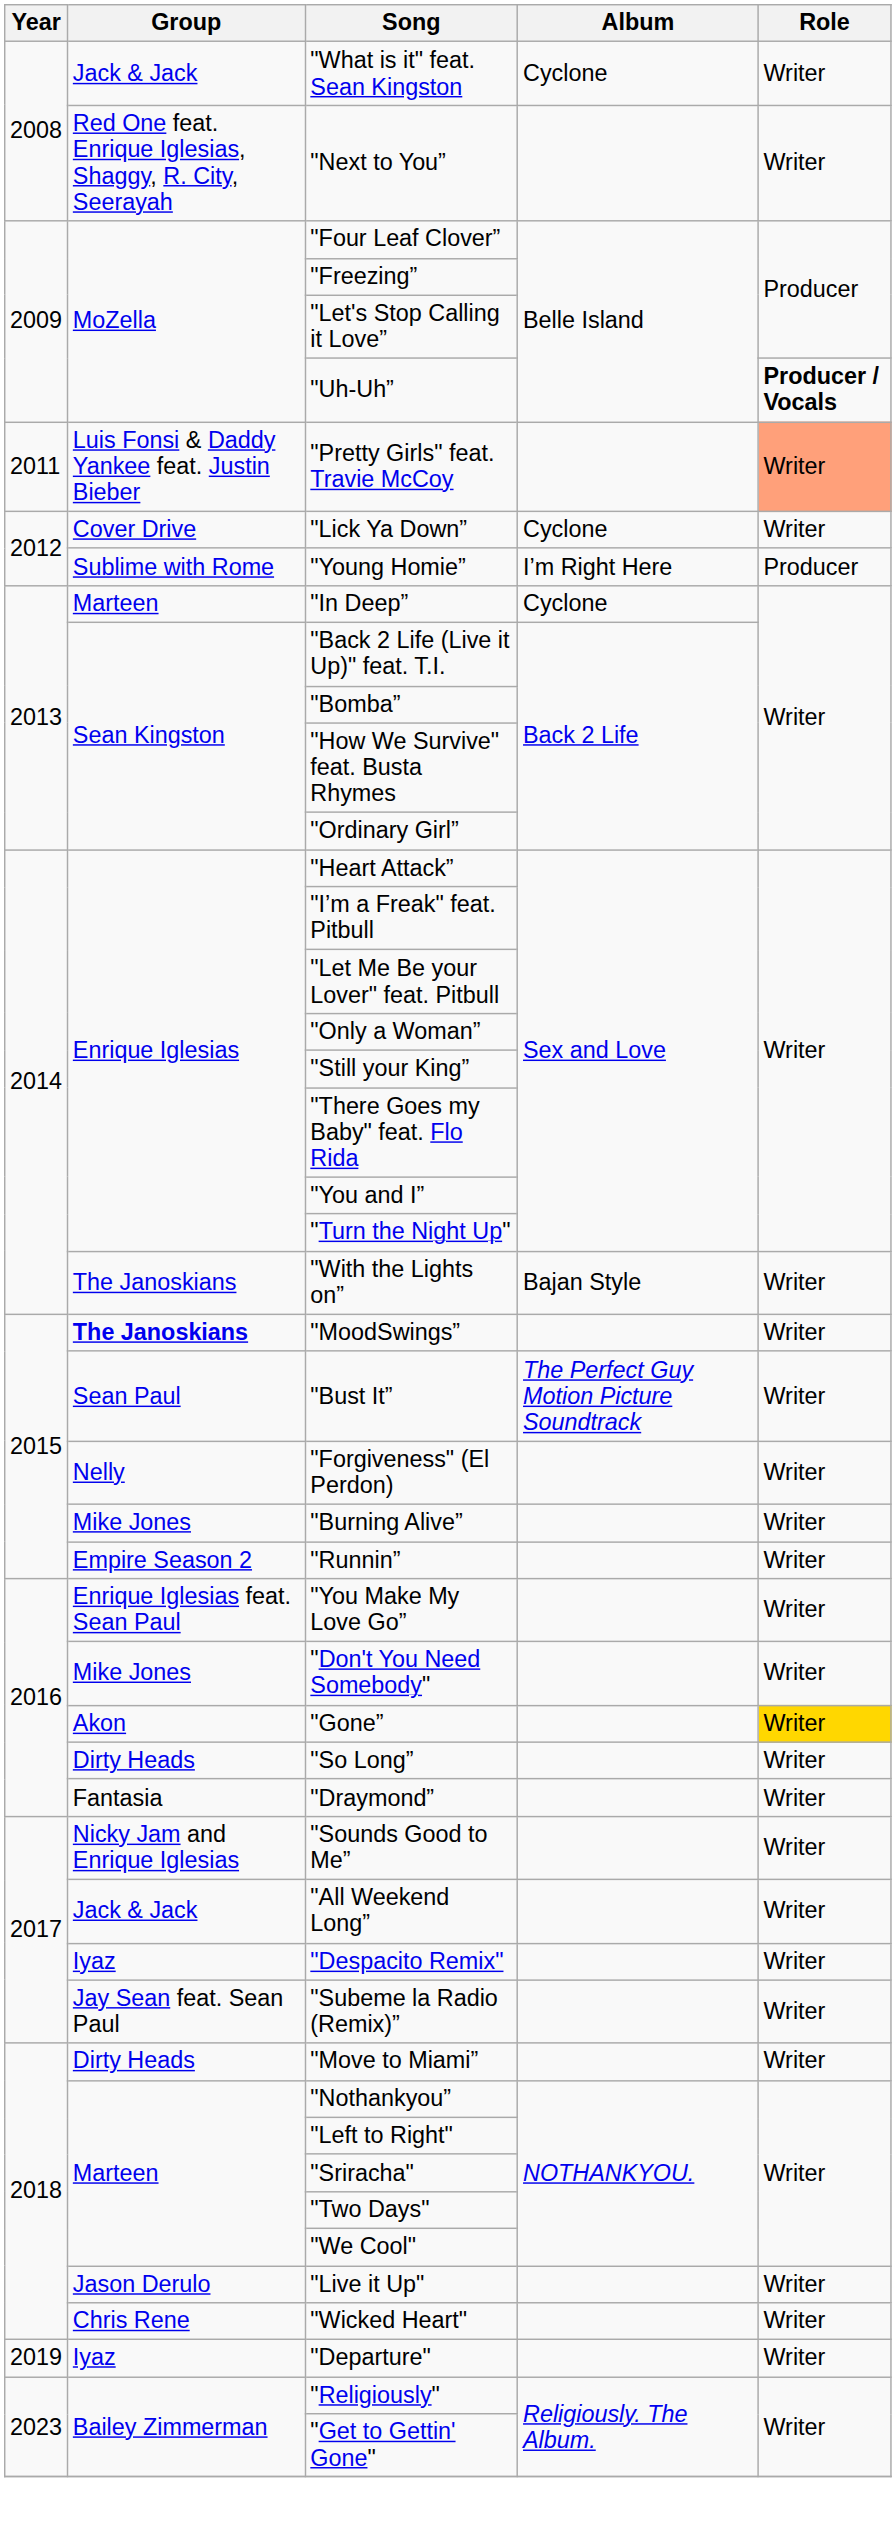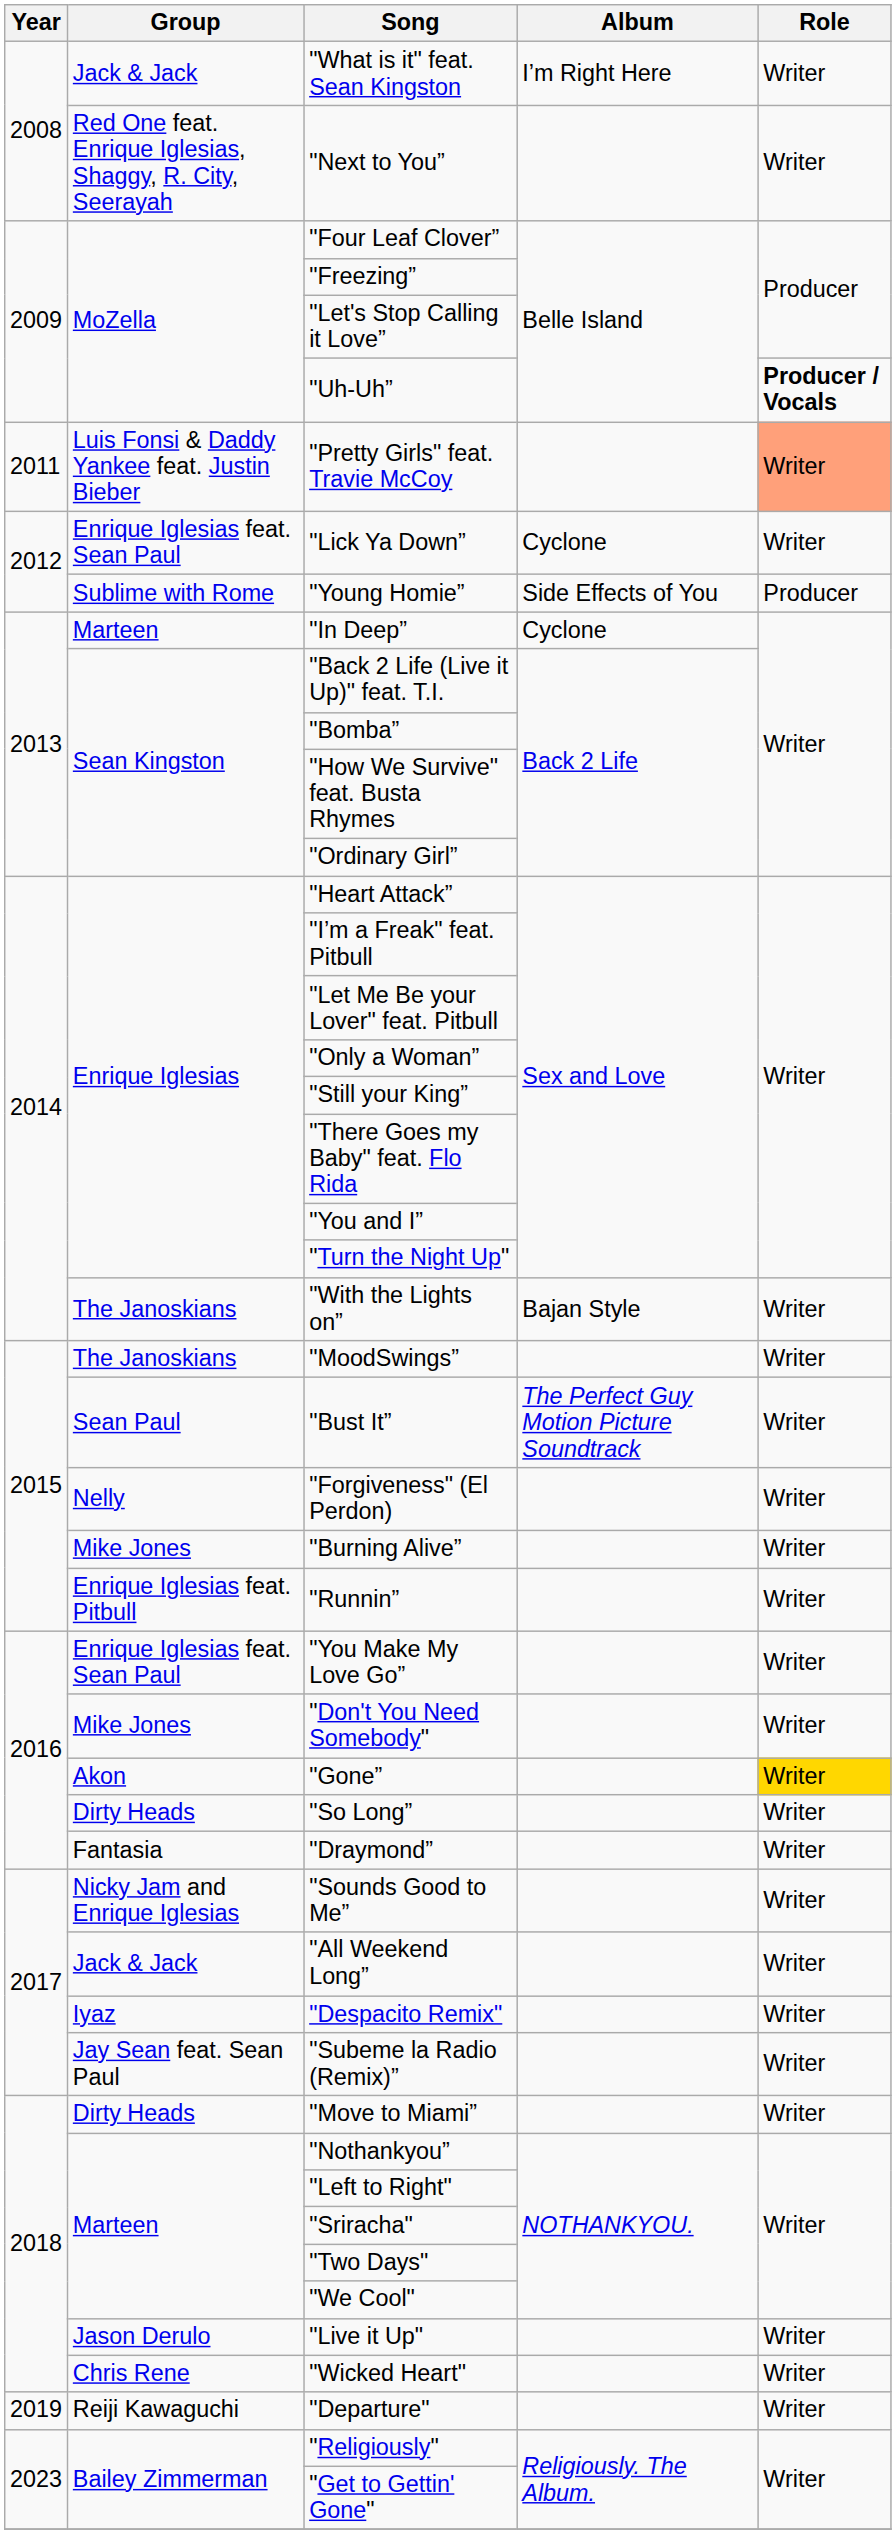"What is it" feat. Sean Kingston | Album: Cyclone -> I’m Right Here
"Lick Ya Down” | Group: Cover Drive -> Enrique Iglesias feat. Sean Paul
"Young Homie” | Album: I’m Right Here -> Side Effects of You
"MoodSwings” | Group: bold -> normal
"Runnin” | Group: Empire Season 2 -> Enrique Iglesias feat. Pitbull
"Departure" | Group: Iyaz -> Reiji Kawaguchi
